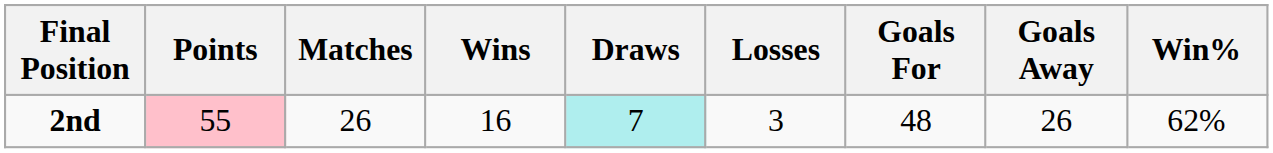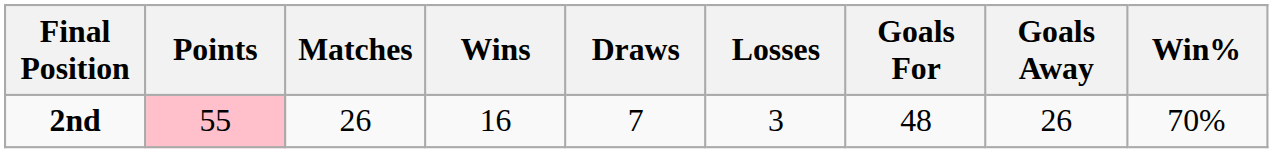2nd | Draws: paleturquoise background -> no background
2nd | Win%: 62% -> 70%
